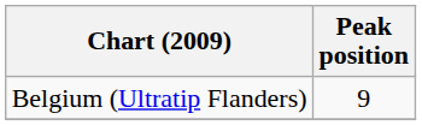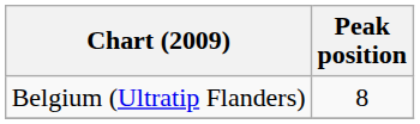Belgium (Ultratip Flanders) | Peak position: 9 -> 8
